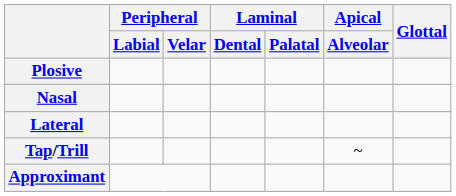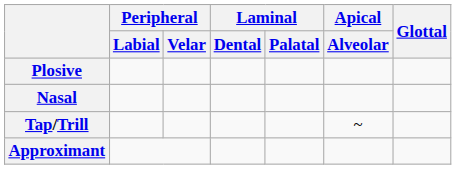- row: Lateral
